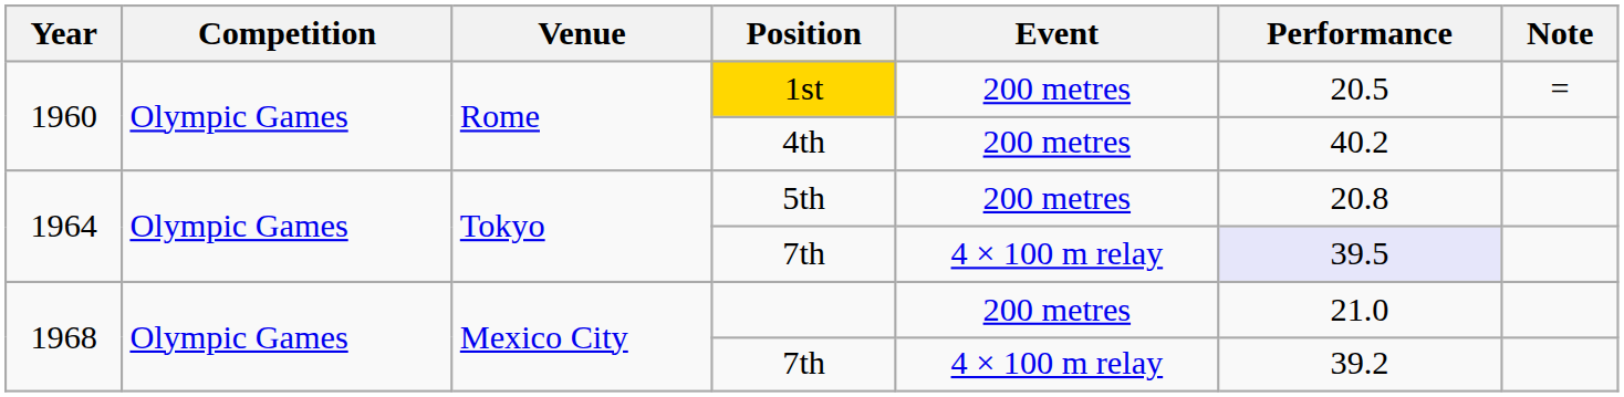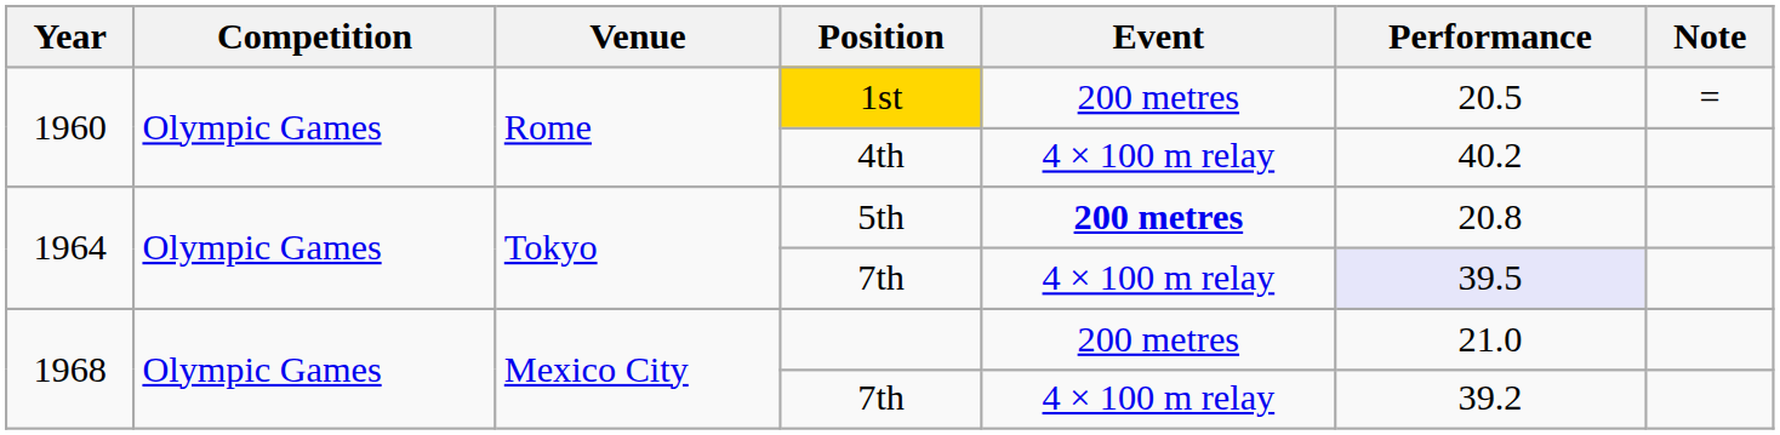4th | Event: 200 metres -> 4 × 100 m relay
5th | Event: normal -> bold
